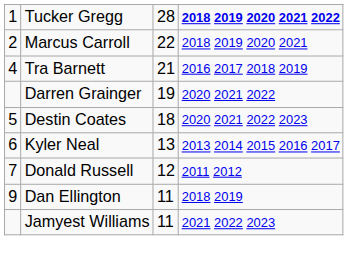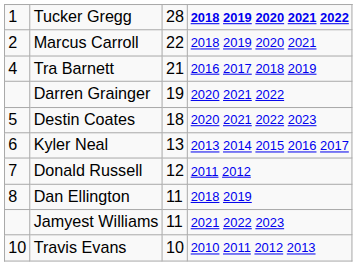Dan Ellington | column 1: 9 -> 8
+ row: 10 | Travis Evans | 10 | 2010 2011 2012 2013
